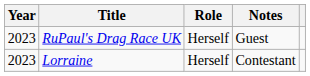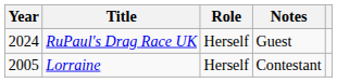RuPaul's Drag Race UK | Year: 2023 -> 2024
Lorraine | Year: 2023 -> 2005
